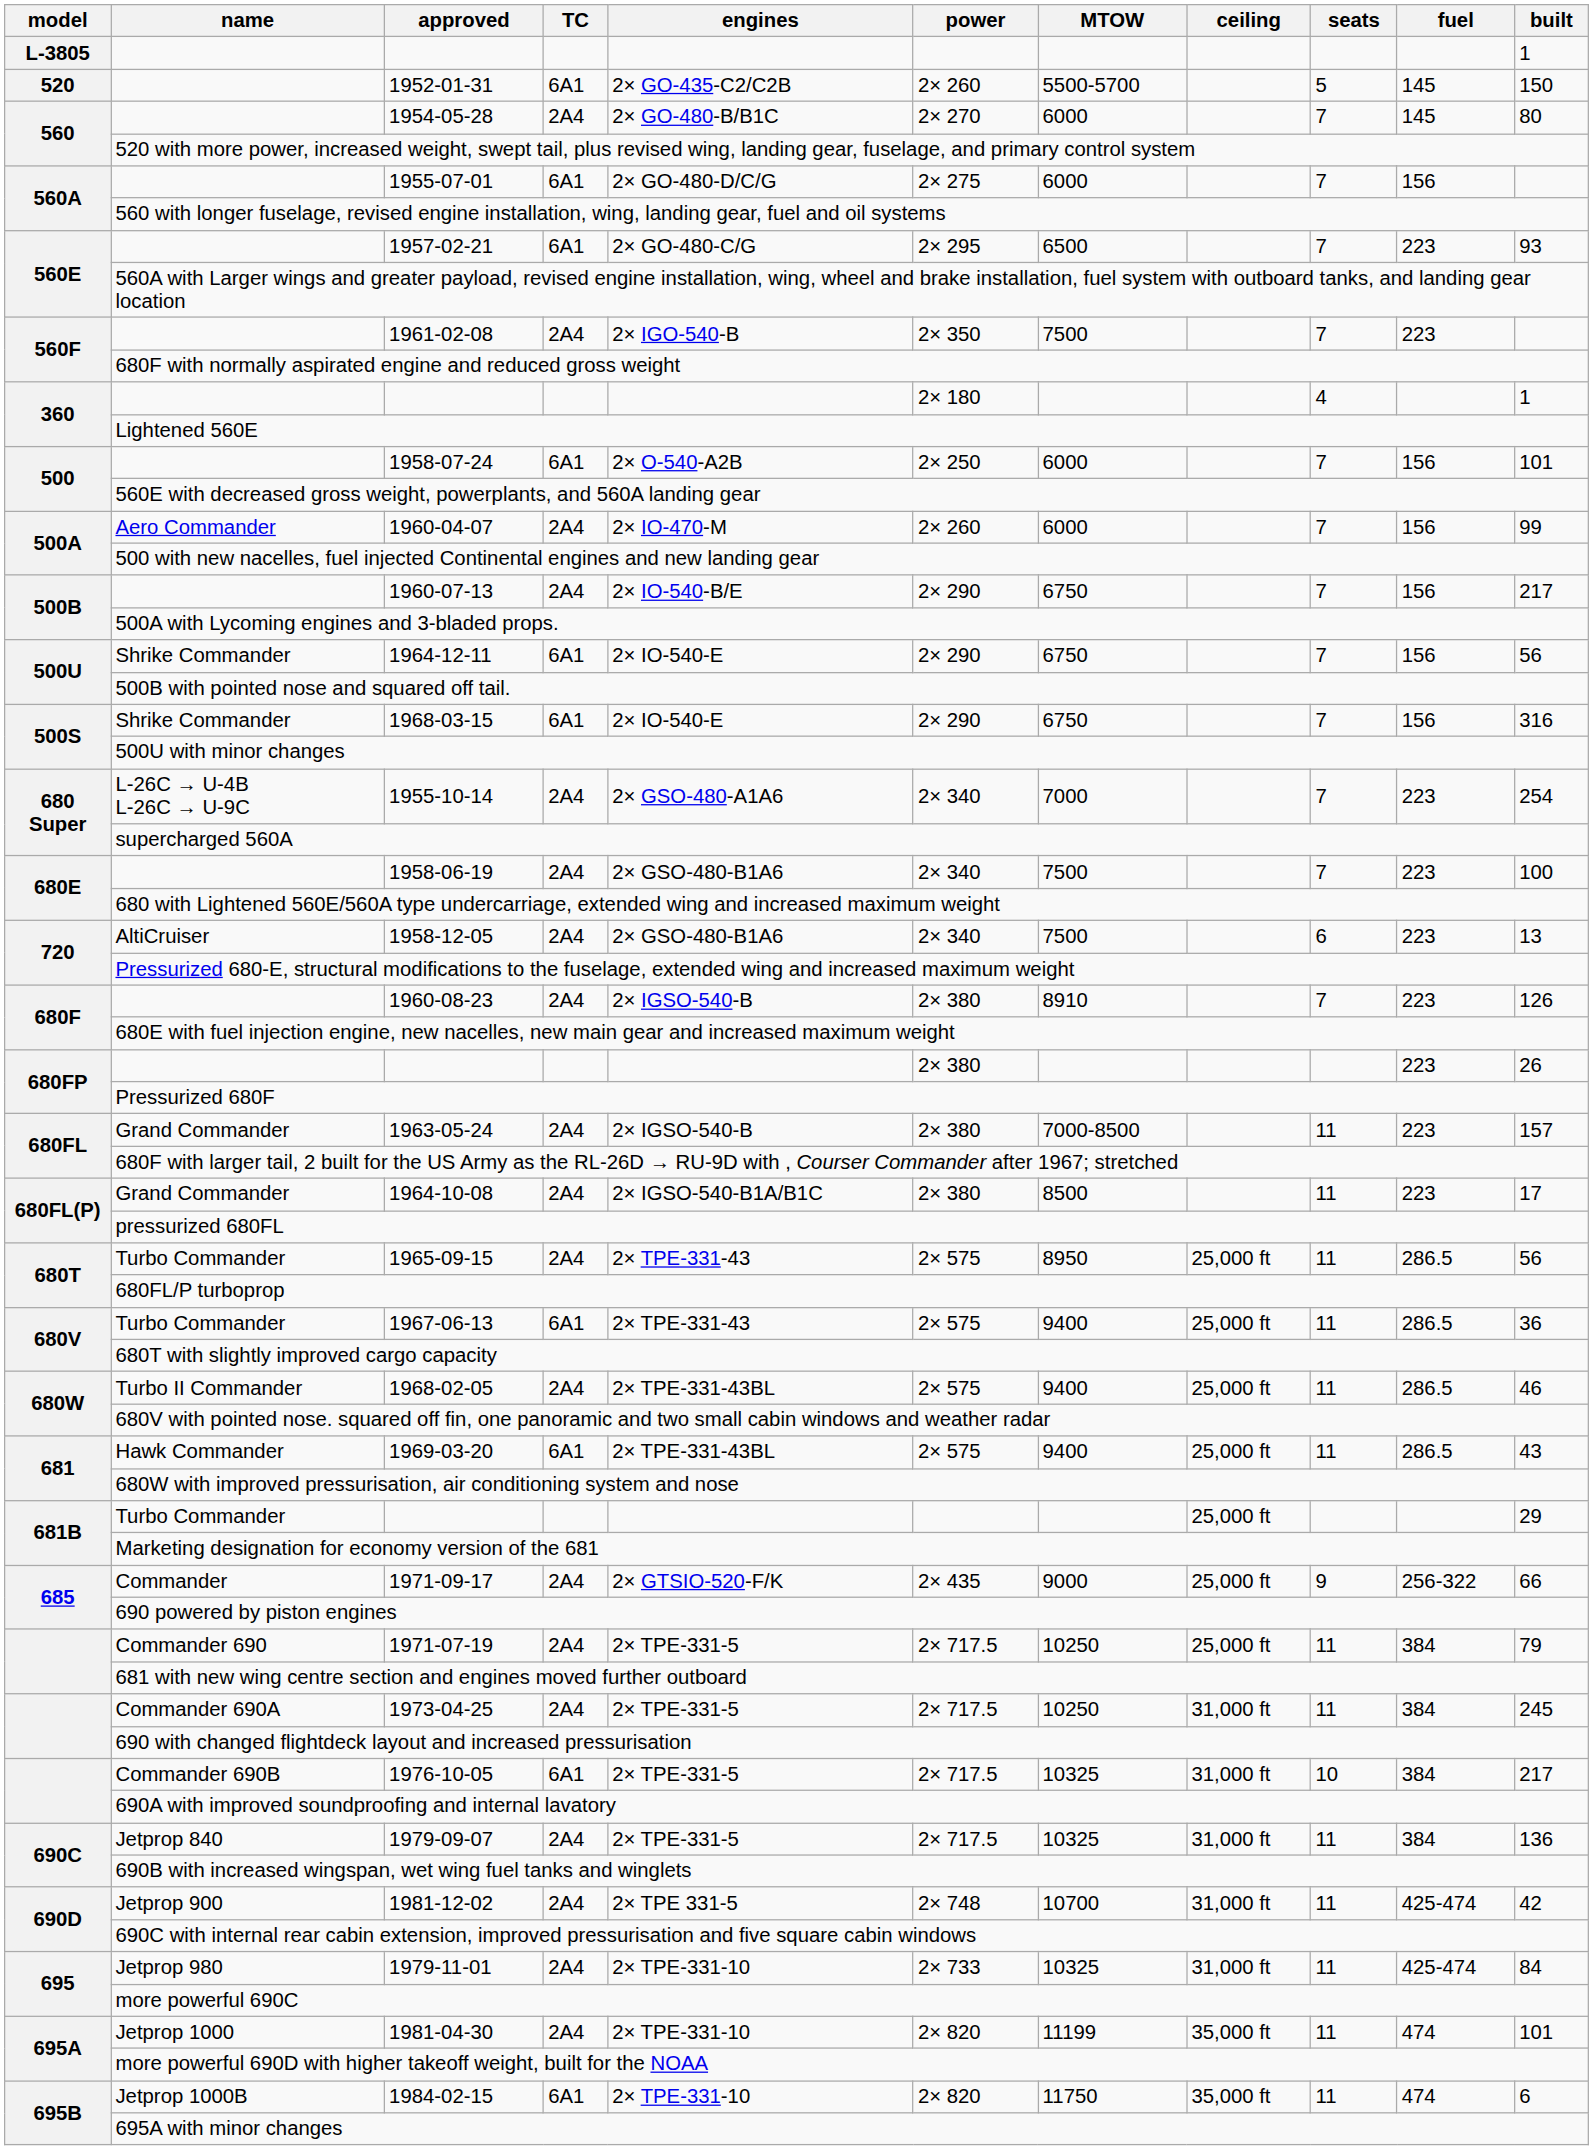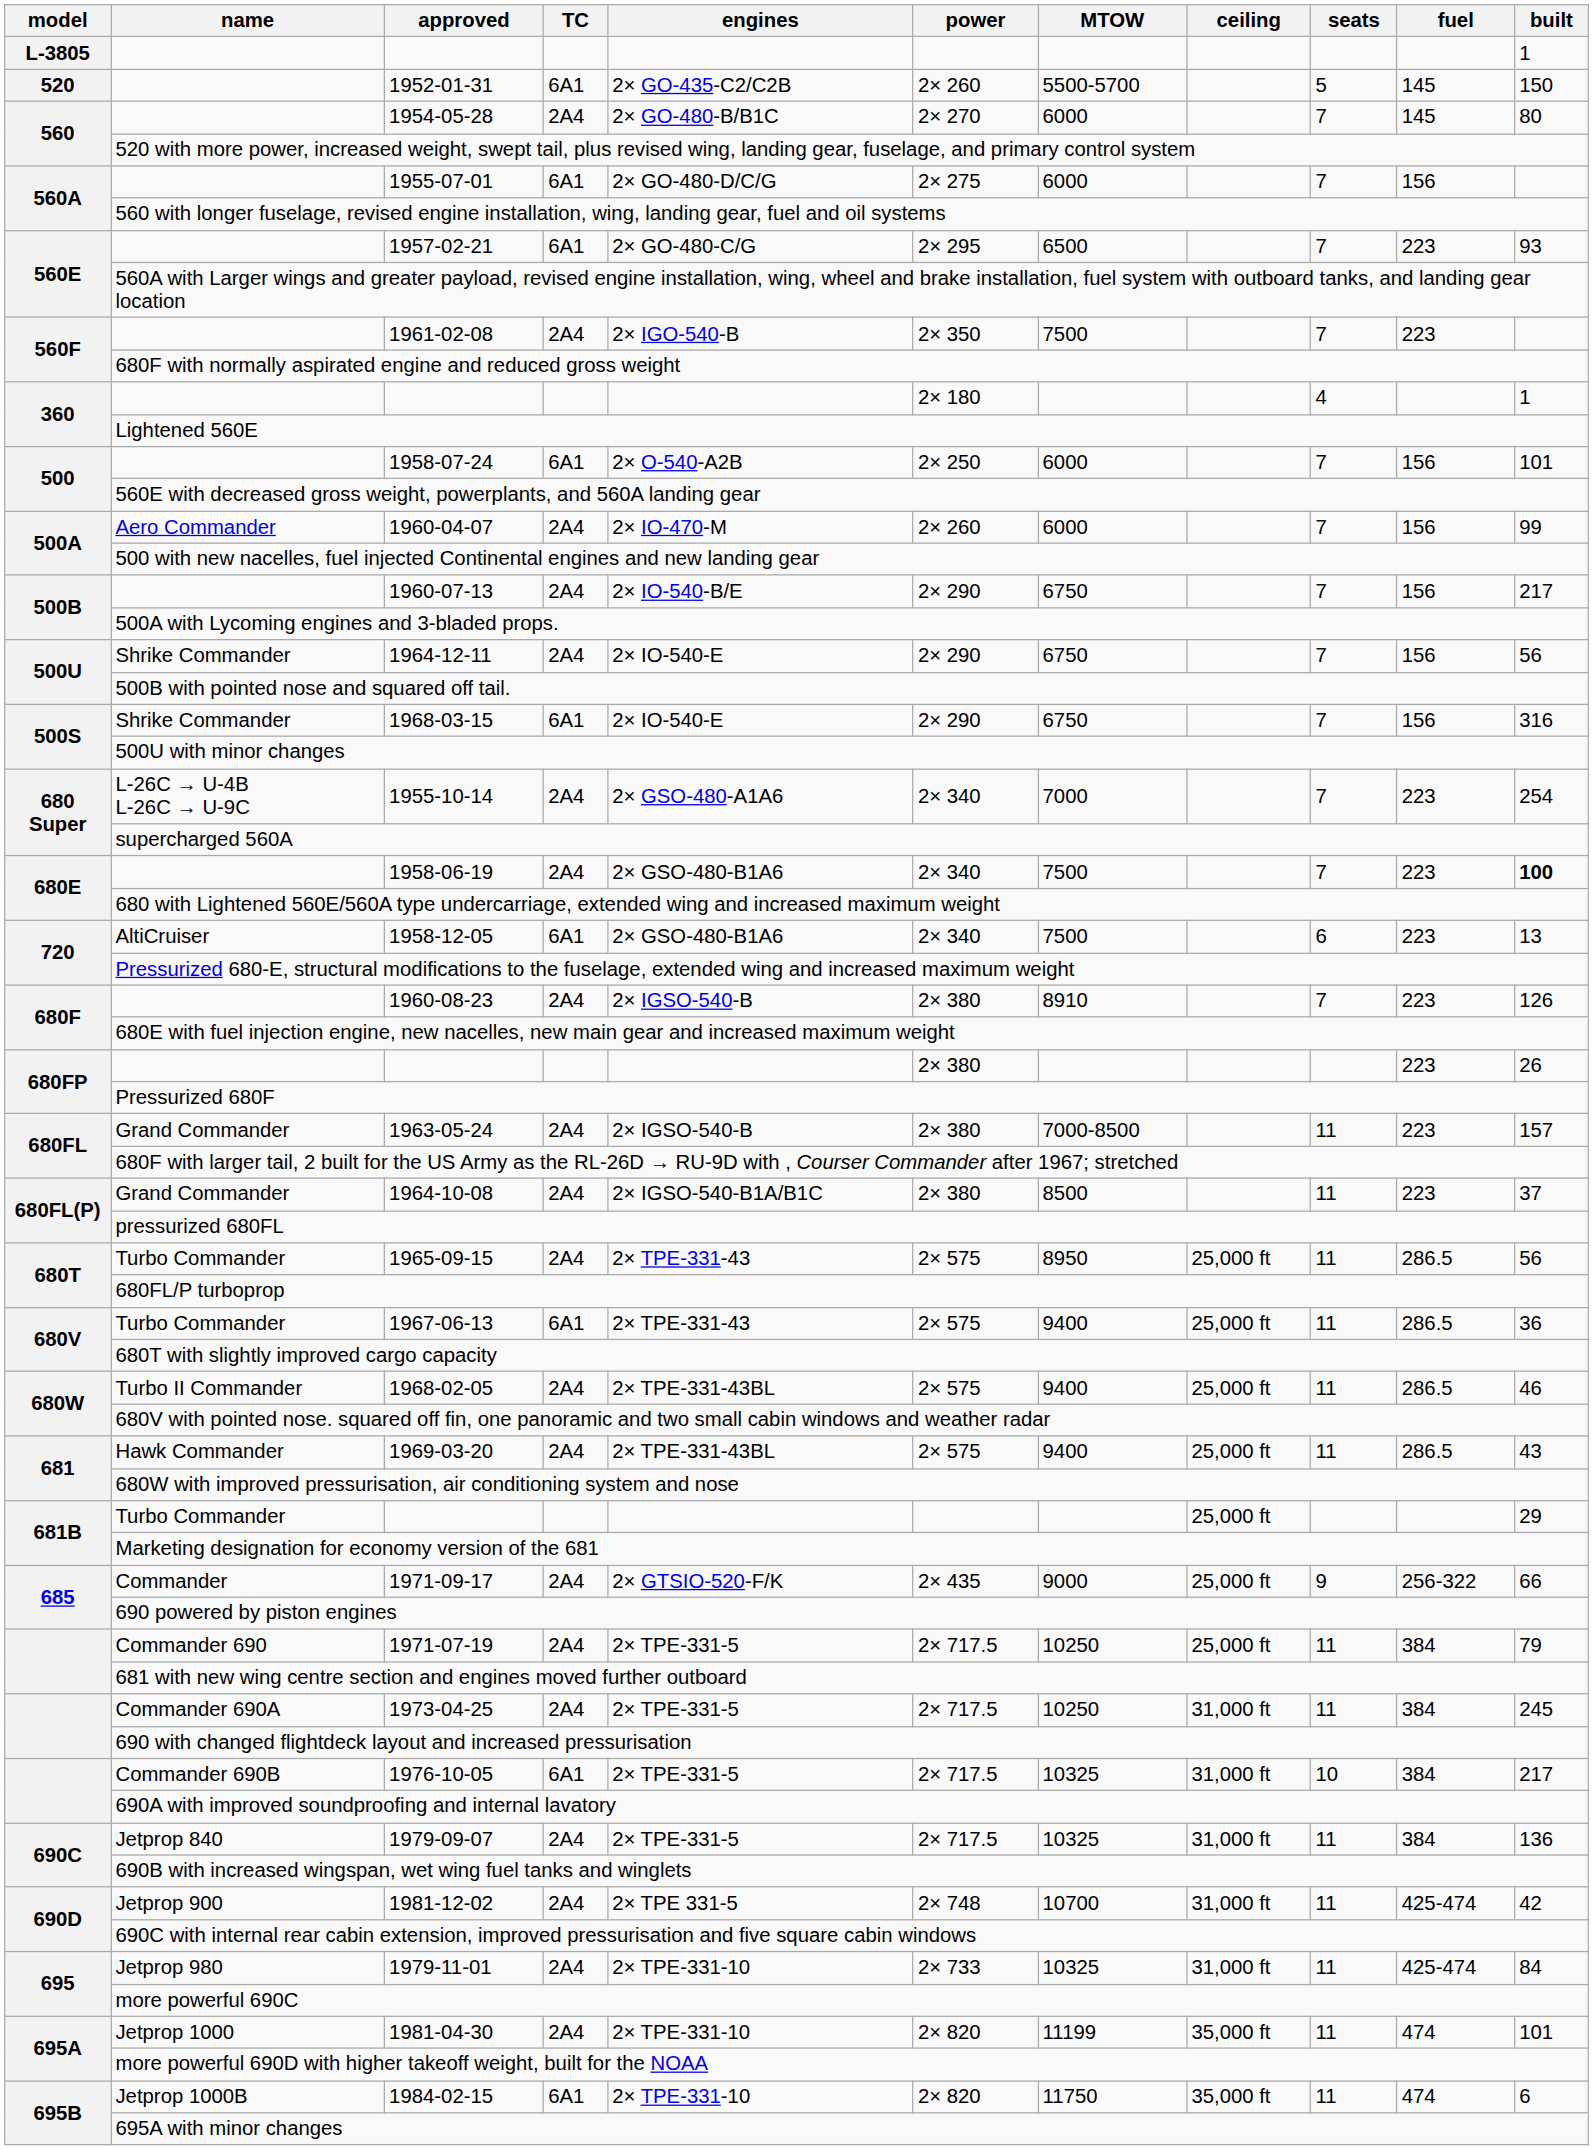1964-12-11 | TC: 6A1 -> 2A4
1958-06-19 | built: normal -> bold
1958-12-05 | TC: 2A4 -> 6A1
1964-10-08 | built: 17 -> 37
1969-03-20 | TC: 6A1 -> 2A4
